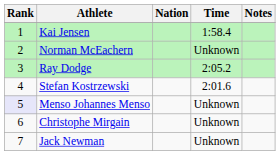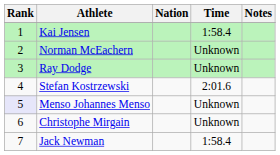Ray Dodge | Time: 2:05.2 -> Unknown
Jack Newman | Time: Unknown -> 1:58.4
